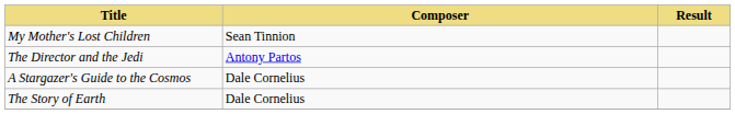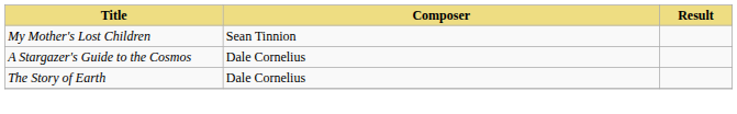- row: The Director and the Jedi | Antony Partos
